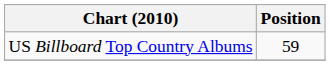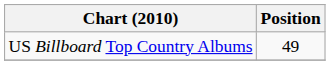US Billboard Top Country Albums | Position: 59 -> 49
